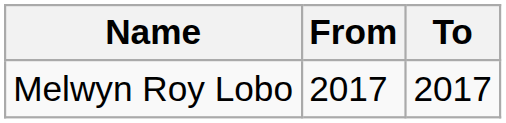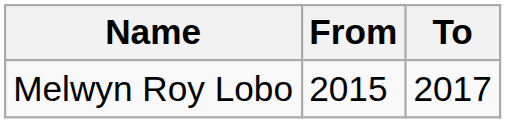Melwyn Roy Lobo | From: 2017 -> 2015
